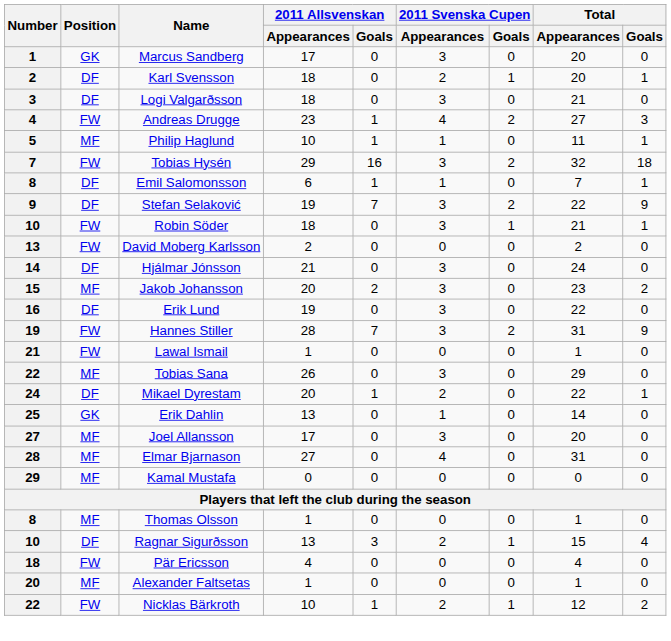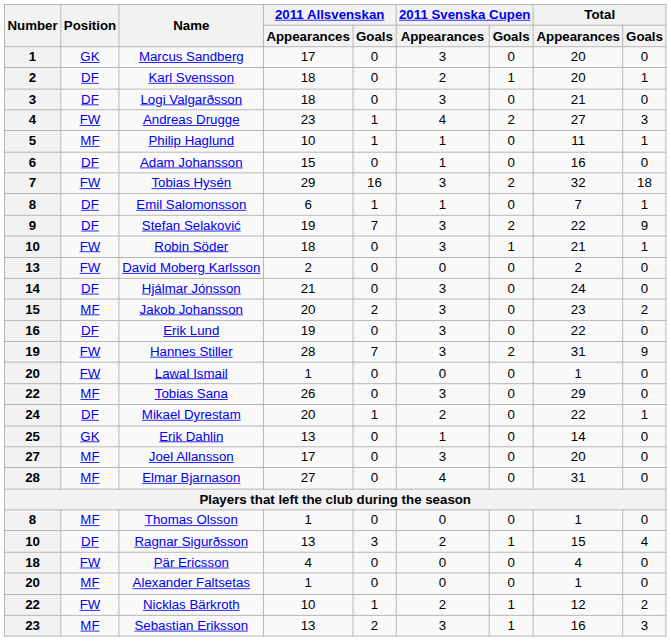+ row: 6 | DF | Adam Johansson | 15 | 0 | 1 | 0 | 16 | 0
Lawal Ismail | Number: 21 -> 20
- row: 29 | MF | Kamal Mustafa | 0 | 0 | 0 | 0 | 0 | 0
+ row: 23 | MF | Sebastian Eriksson | 13 | 2 | 3 | 1 | 16 | 3
